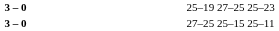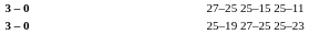rows swapped: 27–25 25–15 25–11 <-> 25–19 27–25 25–23
